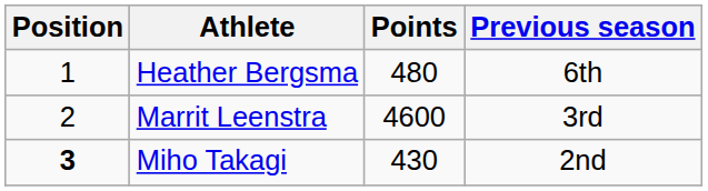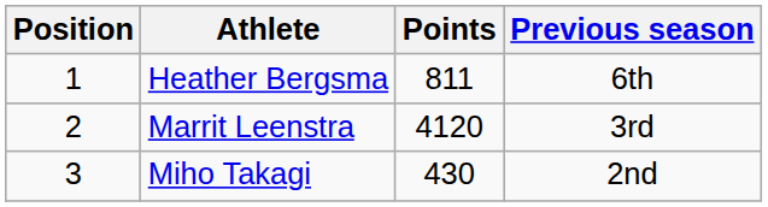Heather Bergsma | Points: 480 -> 811
Marrit Leenstra | Points: 4600 -> 4120
Miho Takagi | Position: bold -> normal
